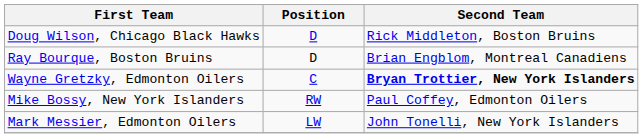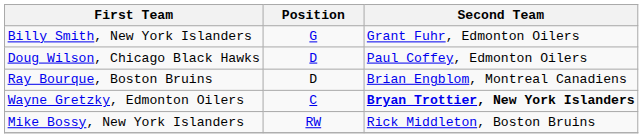+ row: Billy Smith, New York Islanders | G | Grant Fuhr, Edmonton Oilers
Doug Wilson, Chicago Black Hawks | Second Team: Rick Middleton, Boston Bruins -> Paul Coffey, Edmonton Oilers
Mike Bossy, New York Islanders | Second Team: Paul Coffey, Edmonton Oilers -> Rick Middleton, Boston Bruins
- row: Mark Messier, Edmonton Oilers | LW | John Tonelli, New York Islanders
